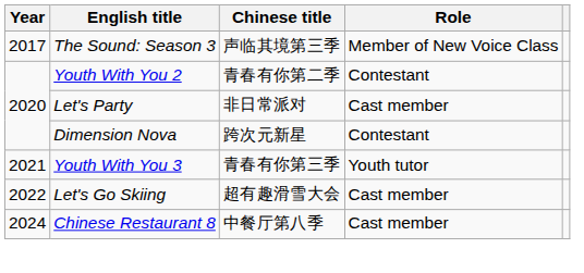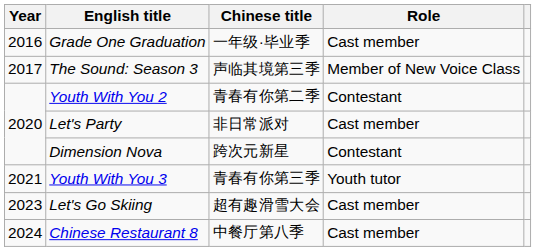+ row: 2016 | Grade One Graduation | 一年级·毕业季 | Cast member
Let's Go Skiing | Year: 2022 -> 2023
